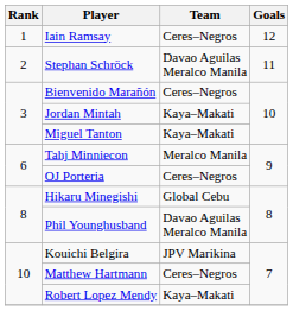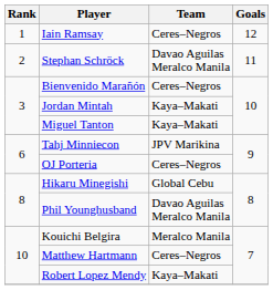Tahj Minniecon | Team: Meralco Manila -> JPV Marikina
Kouichi Belgira | Team: JPV Marikina -> Meralco Manila
